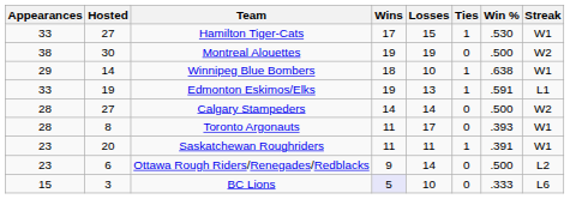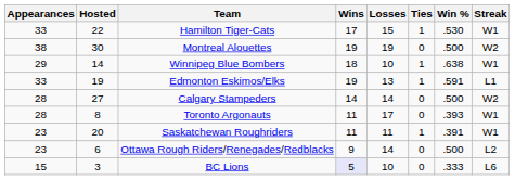Hamilton Tiger-Cats | Hosted: 27 -> 22
